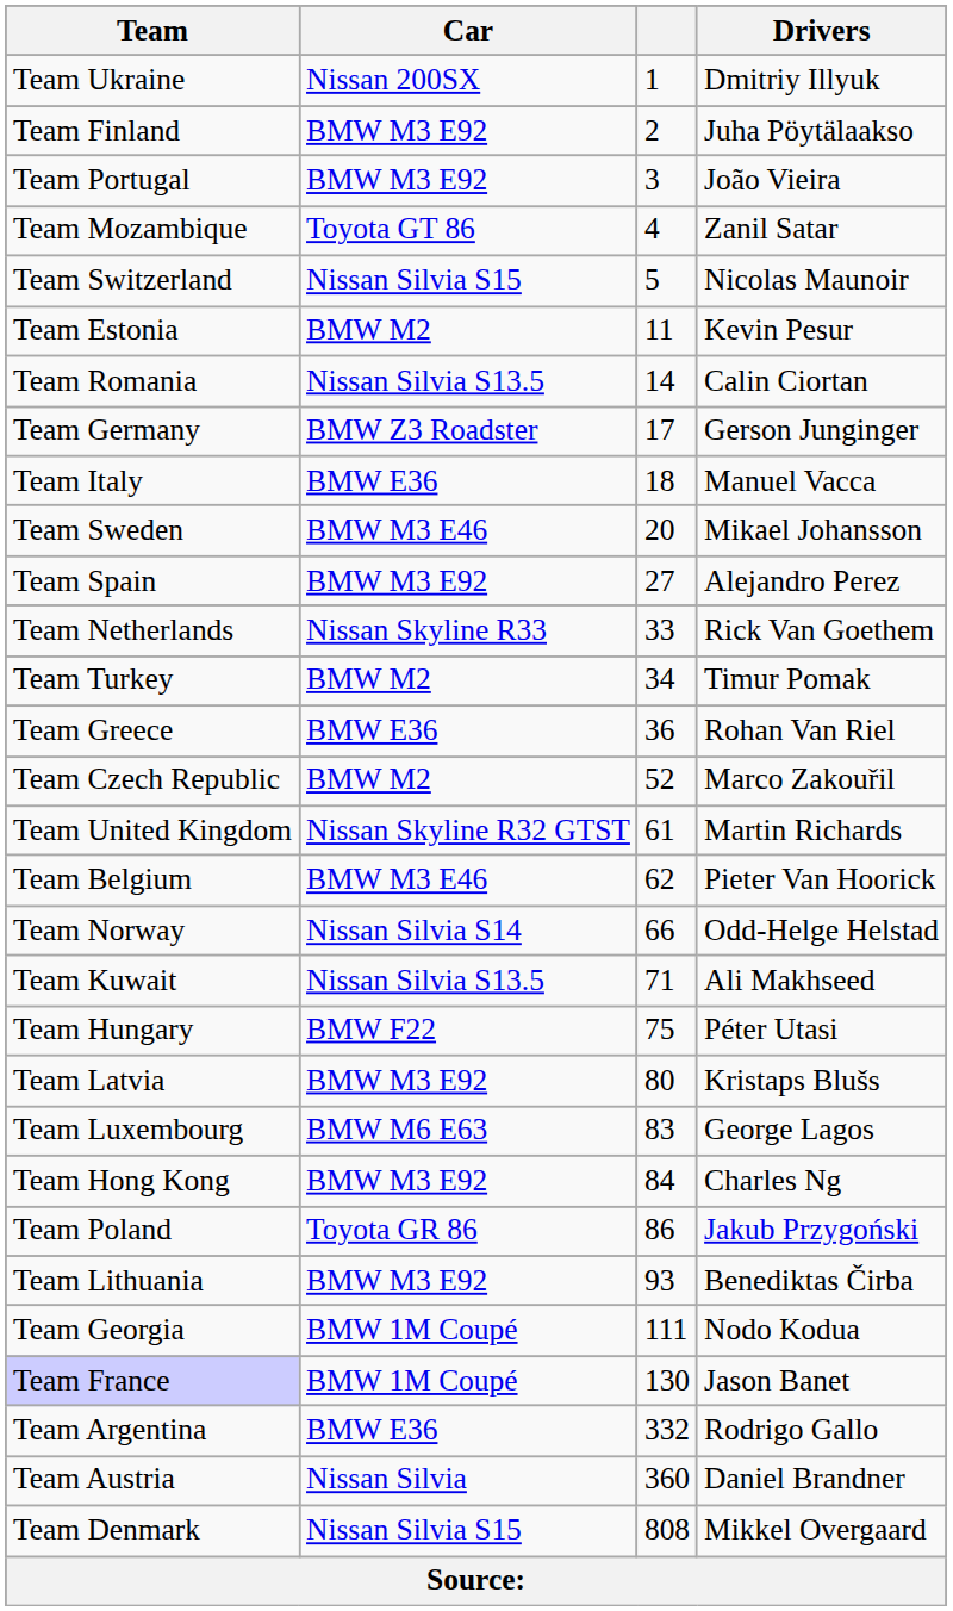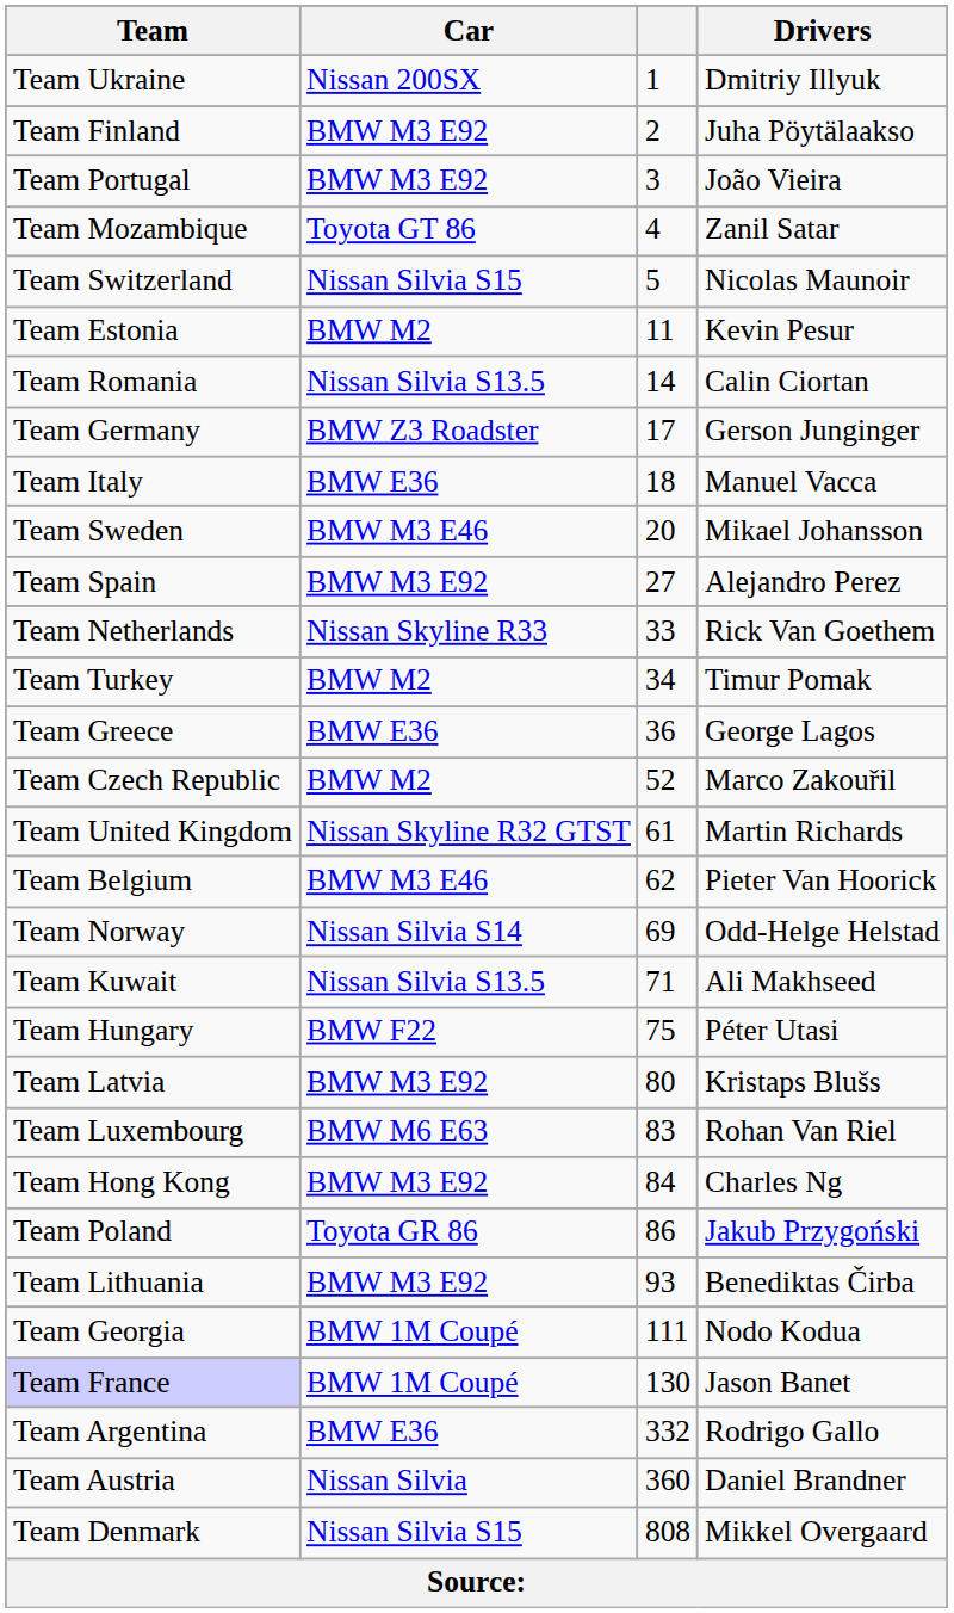Team Greece | Drivers: Rohan Van Riel -> George Lagos
Team Norway | column 3: 66 -> 69
Team Luxembourg | Drivers: George Lagos -> Rohan Van Riel
